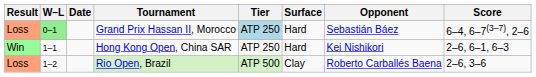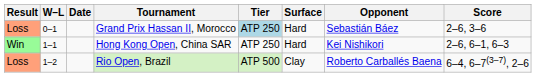Grand Prix Hassan II, Morocco | W–L: lightgreen background -> no background
Grand Prix Hassan II, Morocco | Score: 6–4, 6–7(3–7), 2–6 -> 2–6, 3–6
Rio Open, Brazil | Score: 2–6, 3–6 -> 6–4, 6–7(3–7), 2–6
